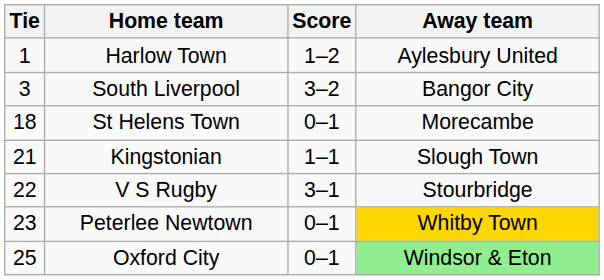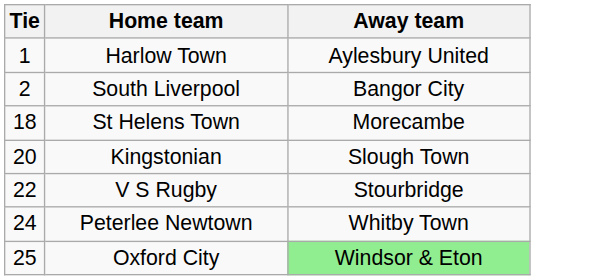- column: Score | 1–2 | 3–2 | 0–1 | 1–1 | 3–1 | 0–1 | 0–1
South Liverpool | Tie: 3 -> 2
Kingstonian | Tie: 21 -> 20
Peterlee Newtown | Tie: 23 -> 24
Peterlee Newtown | Away team: gold background -> no background
